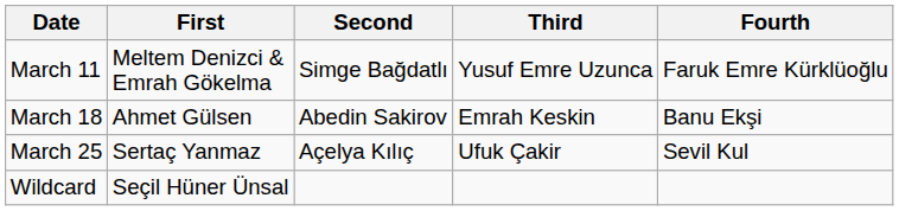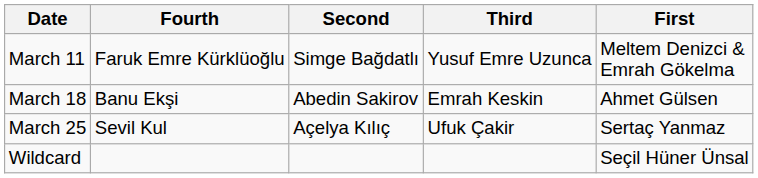columns swapped: First <-> Fourth
